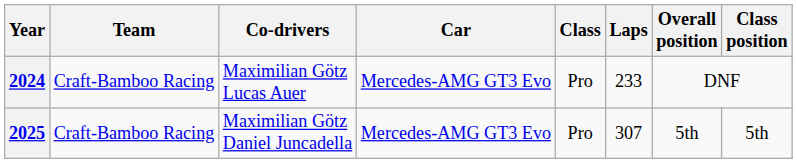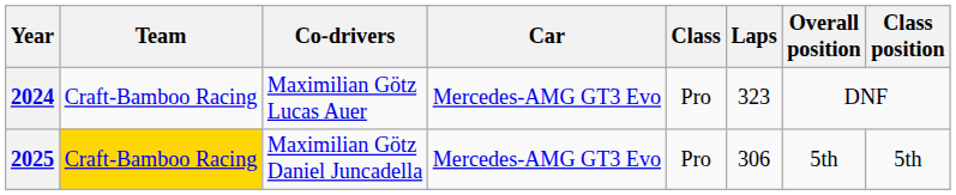2024 | Laps: 233 -> 323
2025 | Team: no background -> gold background
2025 | Laps: 307 -> 306
